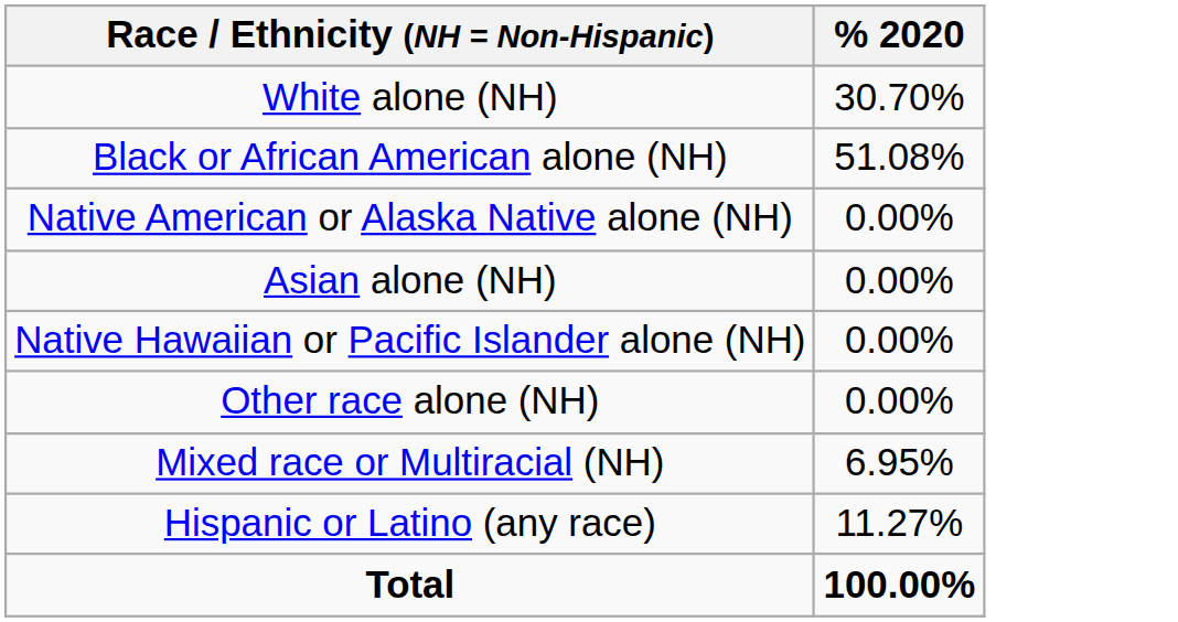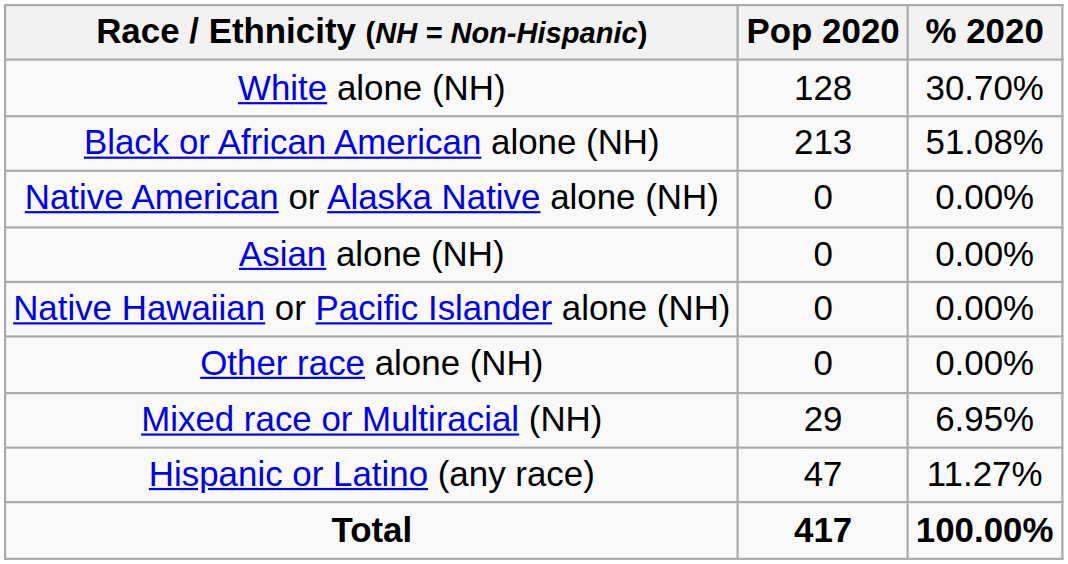+ column: Pop 2020 | 128 | 213 | 0 | 0 | 0 | 0 | 29 | 47 | 417
